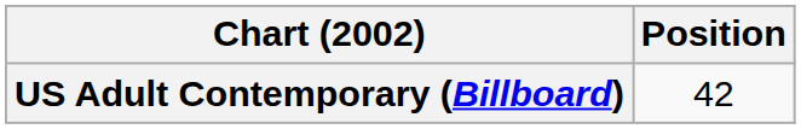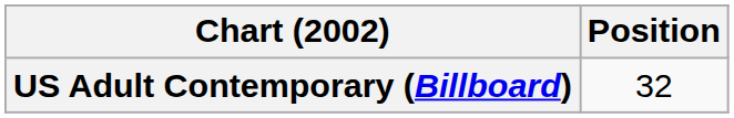US Adult Contemporary (Billboard) | Position: 42 -> 32
